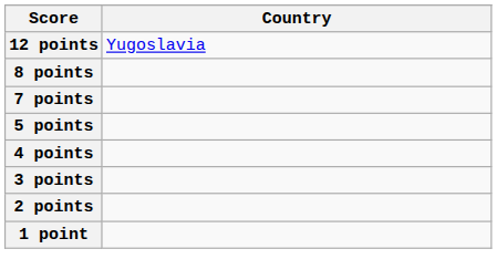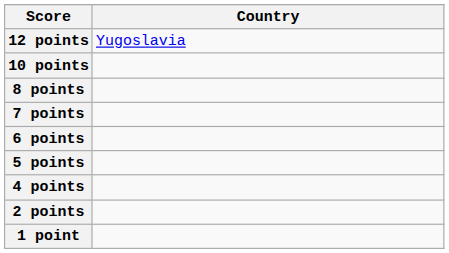+ row: 10 points
+ row: 6 points
- row: 3 points
